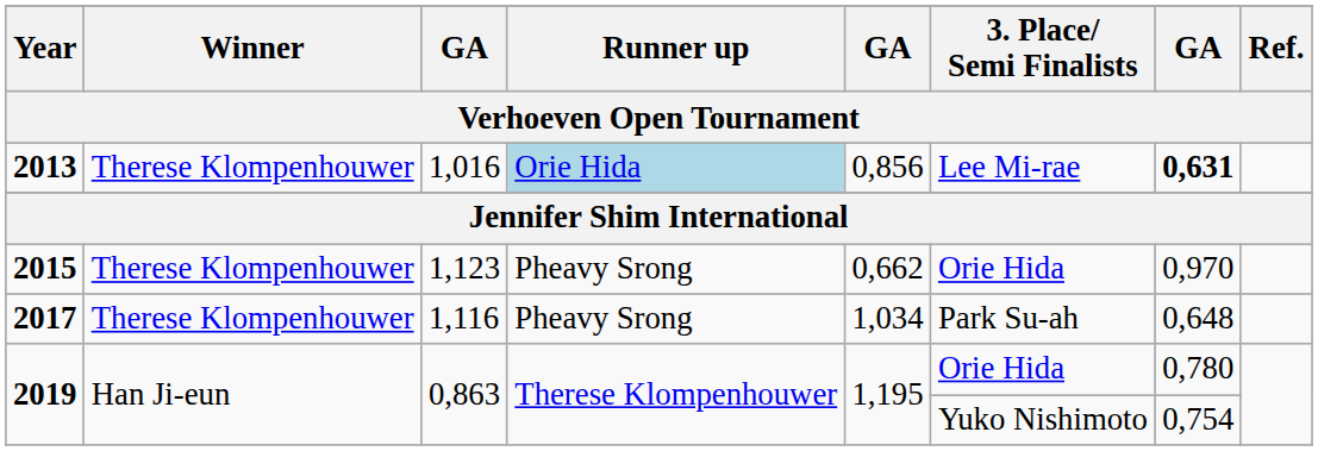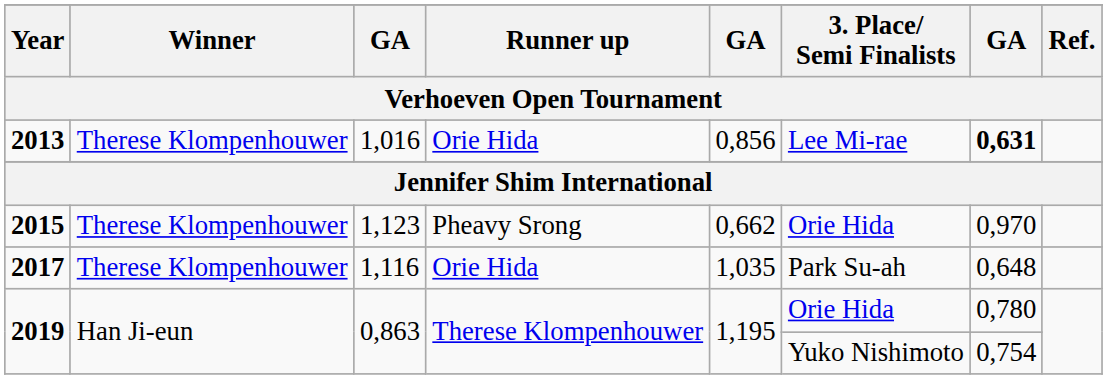2013 | Runner up: lightblue background -> no background
2017 | Runner up: Pheavy Srong -> Orie Hida
2017 | column 5: 1,034 -> 1,035
